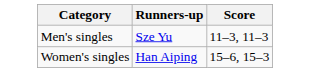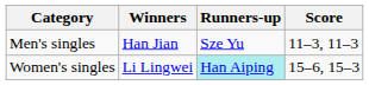+ column: Winners | Han Jian | Li Lingwei
Women's singles | Runners-up: no background -> paleturquoise background
